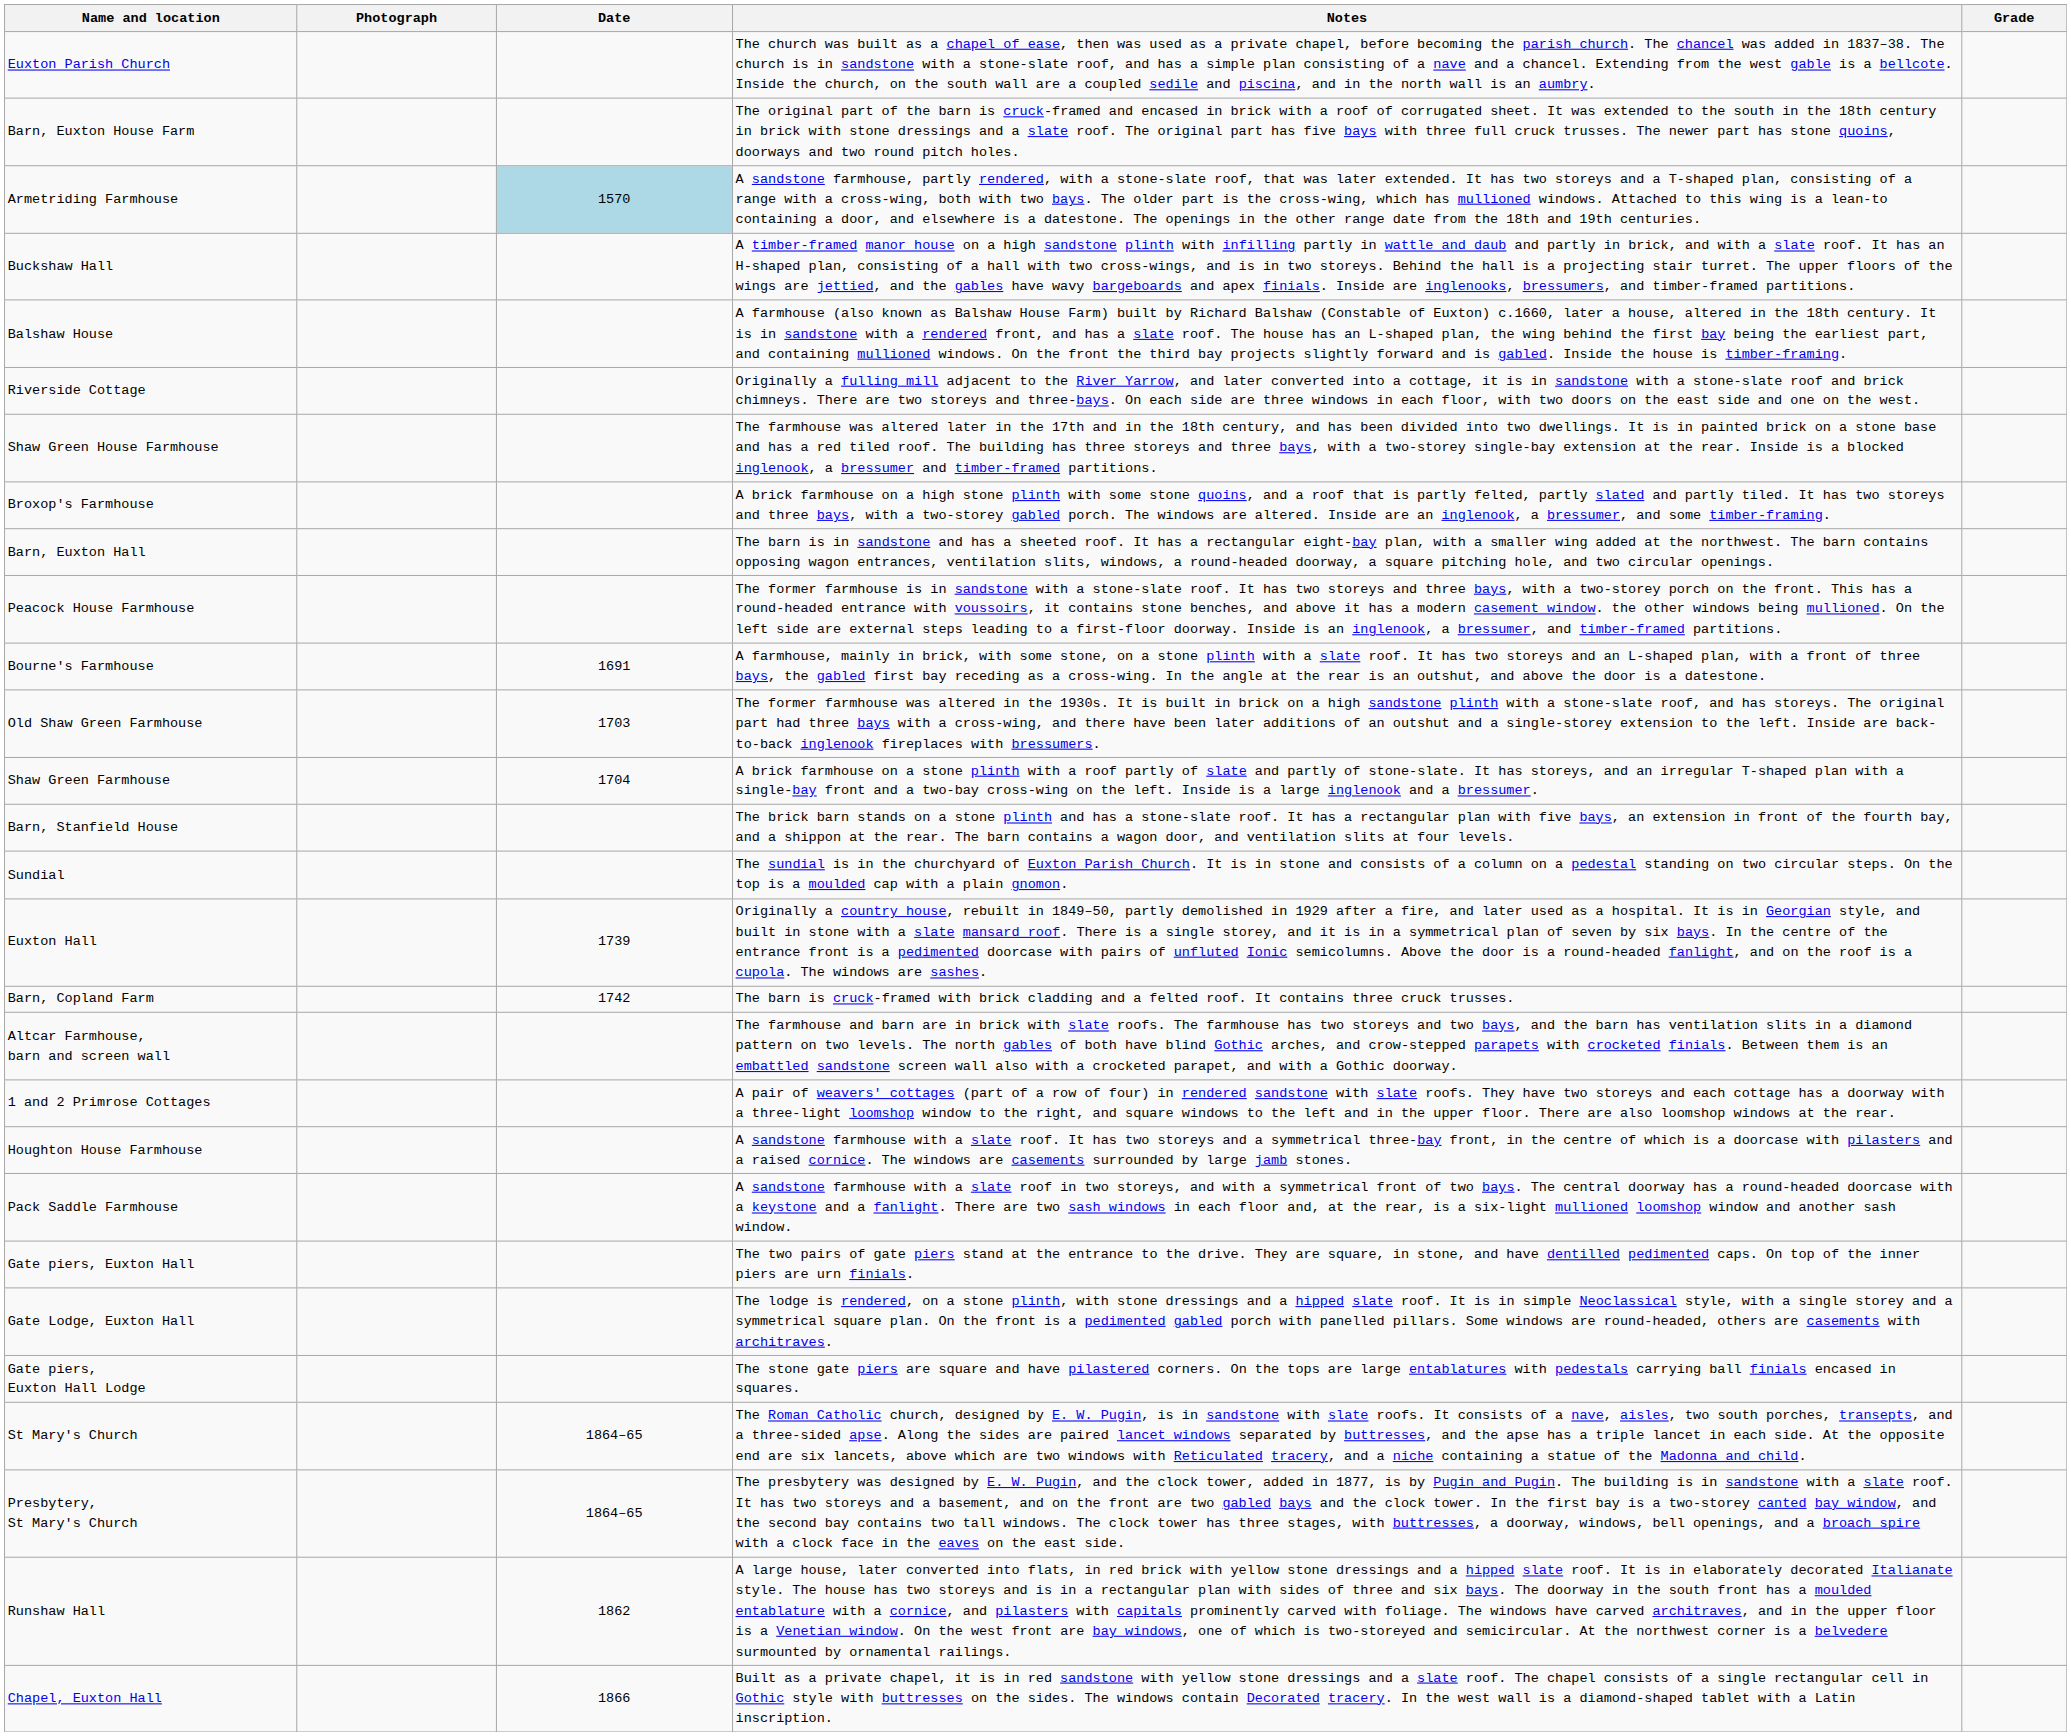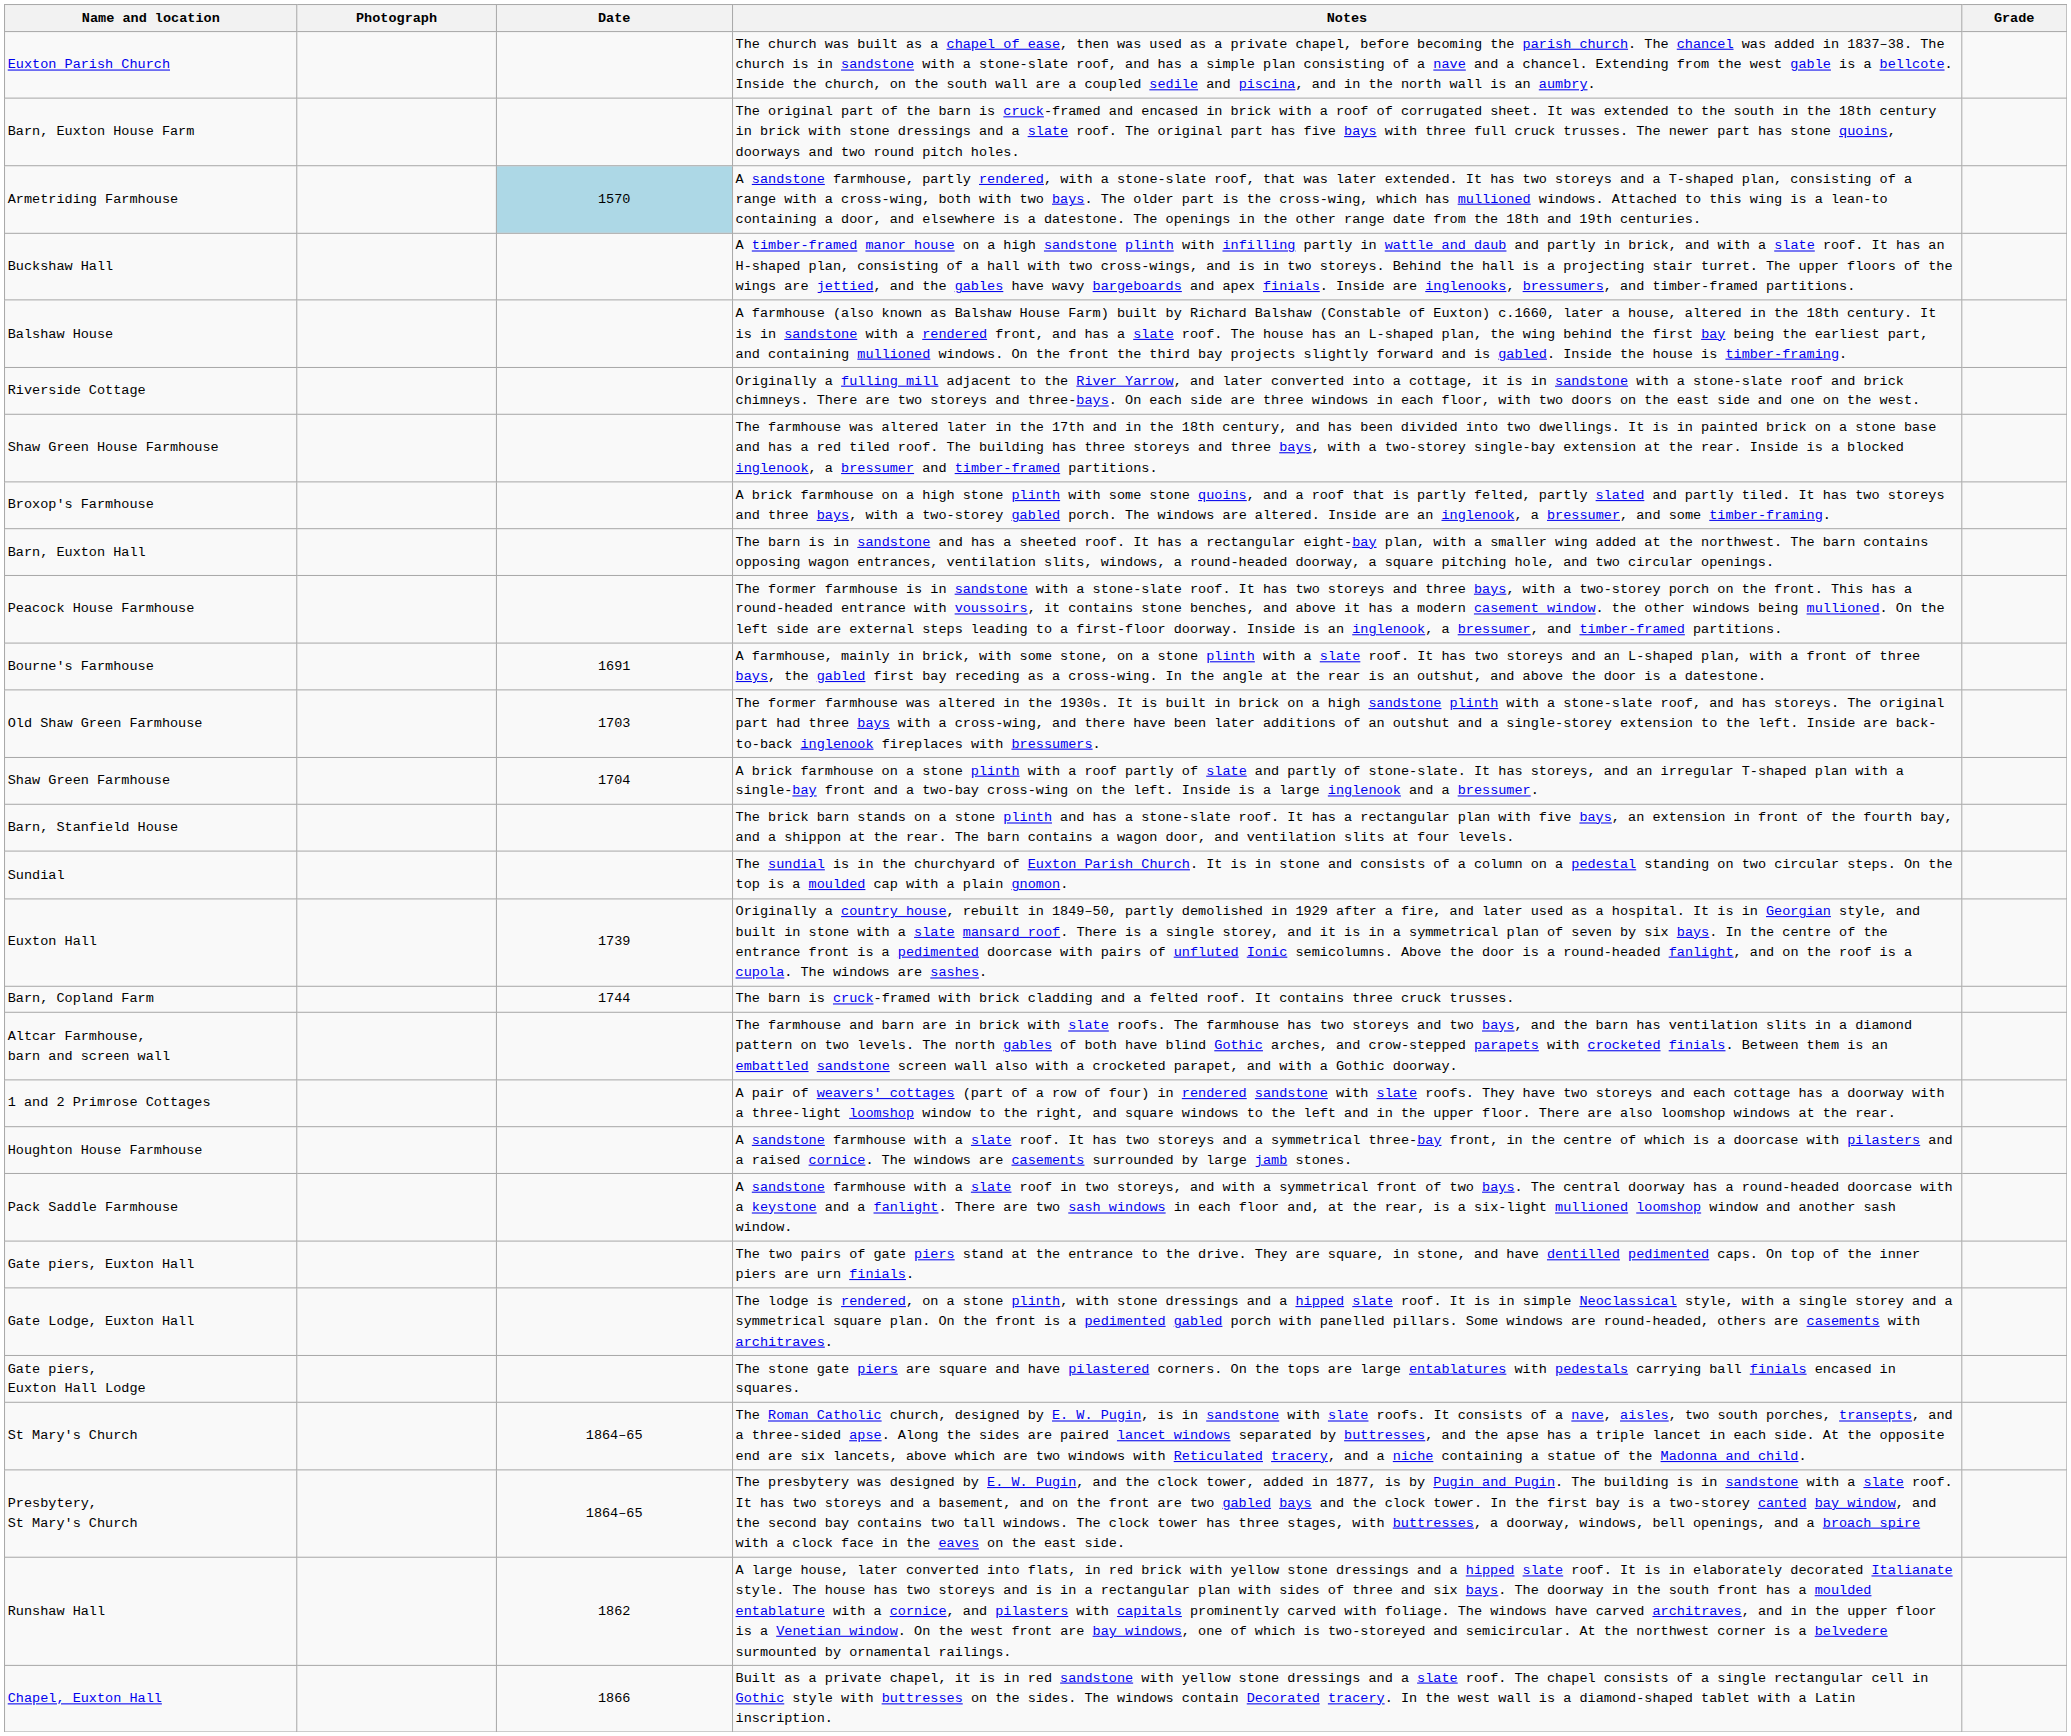Barn, Copland Farm | Date: 1742 -> 1744
